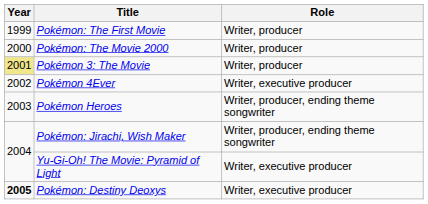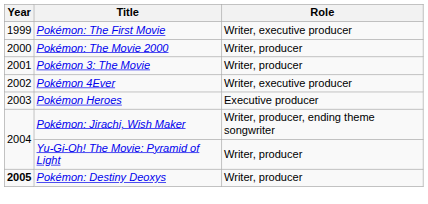Pokémon: The First Movie | Role: Writer, producer -> Writer, executive producer
Pokémon 3: The Movie | Year: khaki background -> no background
Pokémon Heroes | Role: Writer, producer, ending theme songwriter -> Executive producer
Yu-Gi-Oh! The Movie: Pyramid of Light | Role: Writer, executive producer -> Writer, producer
Pokémon: Destiny Deoxys | Role: Writer, executive producer -> Writer, producer
